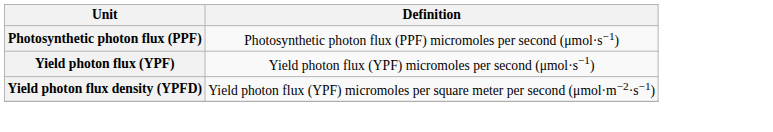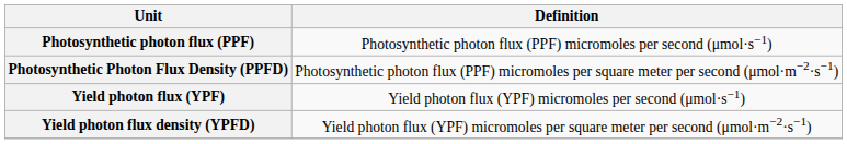+ row: Photosynthetic Photon Flux Density (PPFD) | Photosynthetic photon flux (PPF) micromoles per square meter per second (μmol·m−2·s−1)
